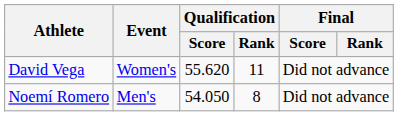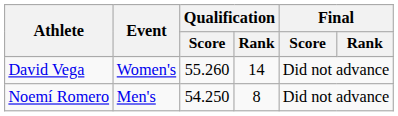David Vega | Qualification / Score: 55.620 -> 55.260
David Vega | Qualification / Rank: 11 -> 14
Noemí Romero | Qualification / Score: 54.050 -> 54.250
